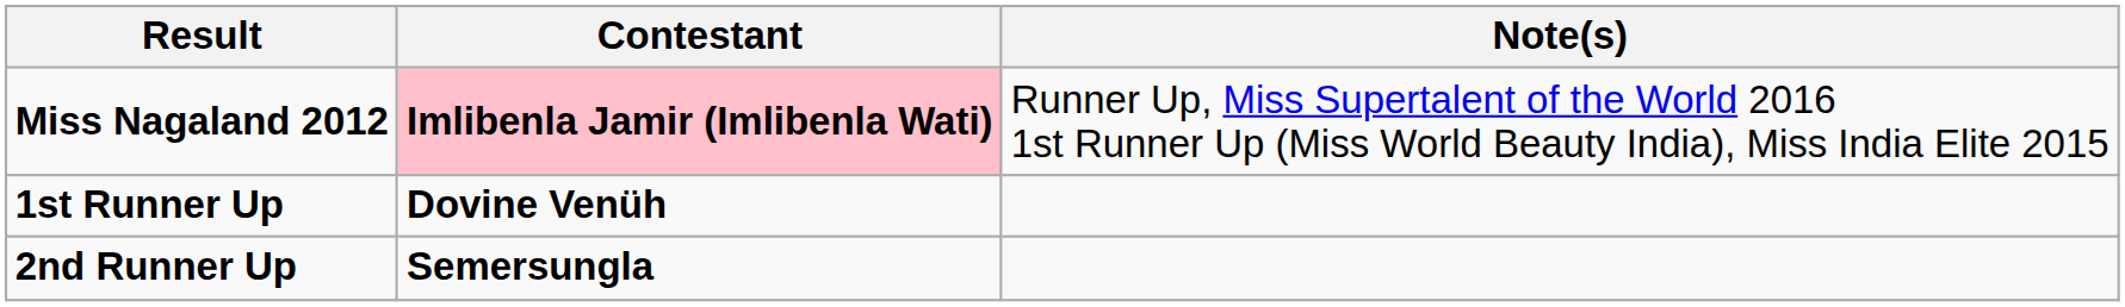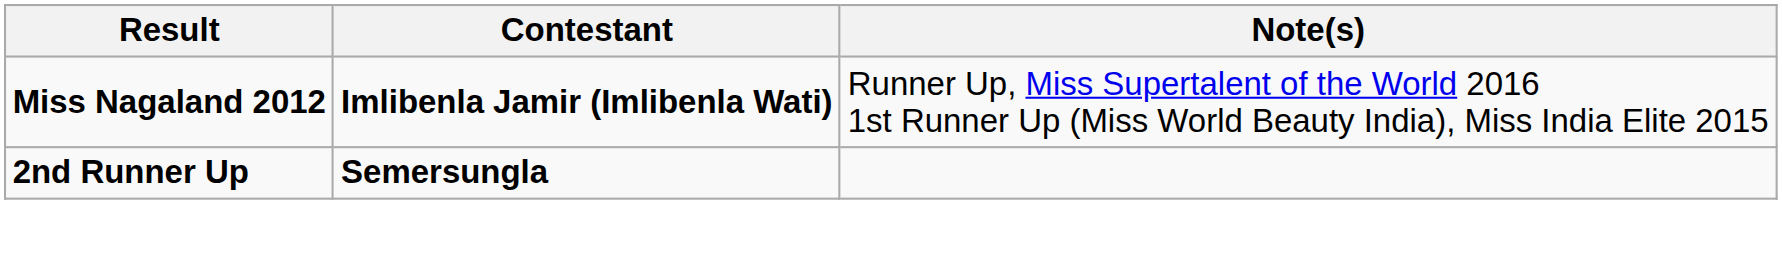Miss Nagaland 2012 | Contestant: pink background -> no background
- row: 1st Runner Up | Dovine Venüh
